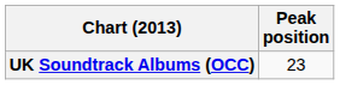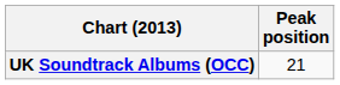UK Soundtrack Albums (OCC) | Peak position: 23 -> 21
